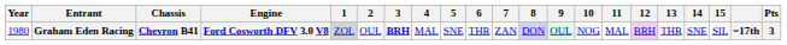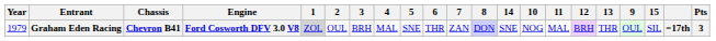columns swapped: 9 <-> 14
Graham Eden Racing | Year: 1980 -> 1979
Graham Eden Racing | 3: bold -> normal
